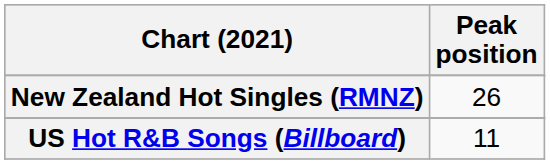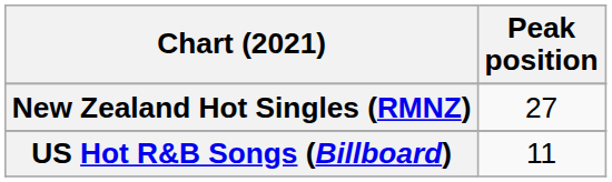New Zealand Hot Singles (RMNZ) | Peak position: 26 -> 27
